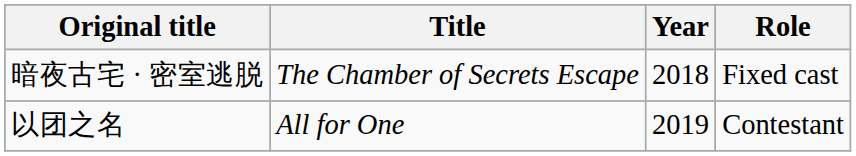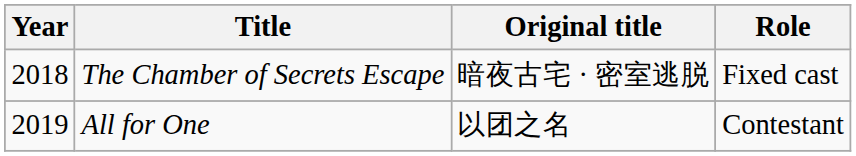columns swapped: Year <-> Original title
